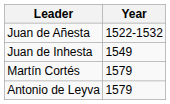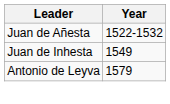- row: Martín Cortés | 1579
